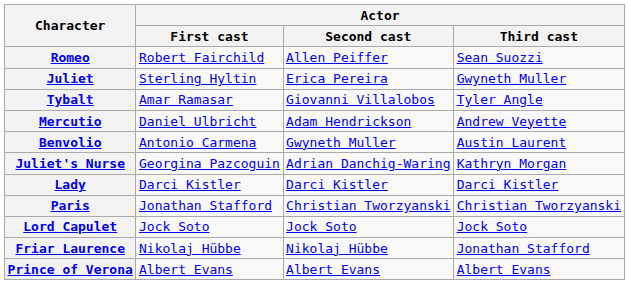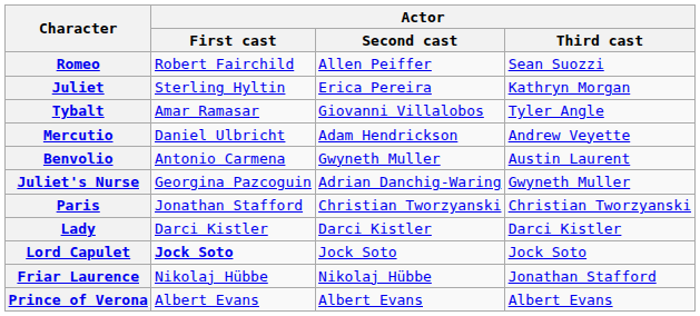Juliet | Actor / Third cast: Gwyneth Muller -> Kathryn Morgan
Juliet's Nurse | Actor / Third cast: Kathryn Morgan -> Gwyneth Muller
rows swapped: Paris <-> Lady
Lord Capulet | Actor / First cast: normal -> bold
